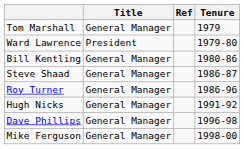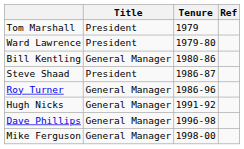columns swapped: Tenure <-> Ref
Tom Marshall | Title: General Manager -> President
Steve Shaad | Title: General Manager -> President
